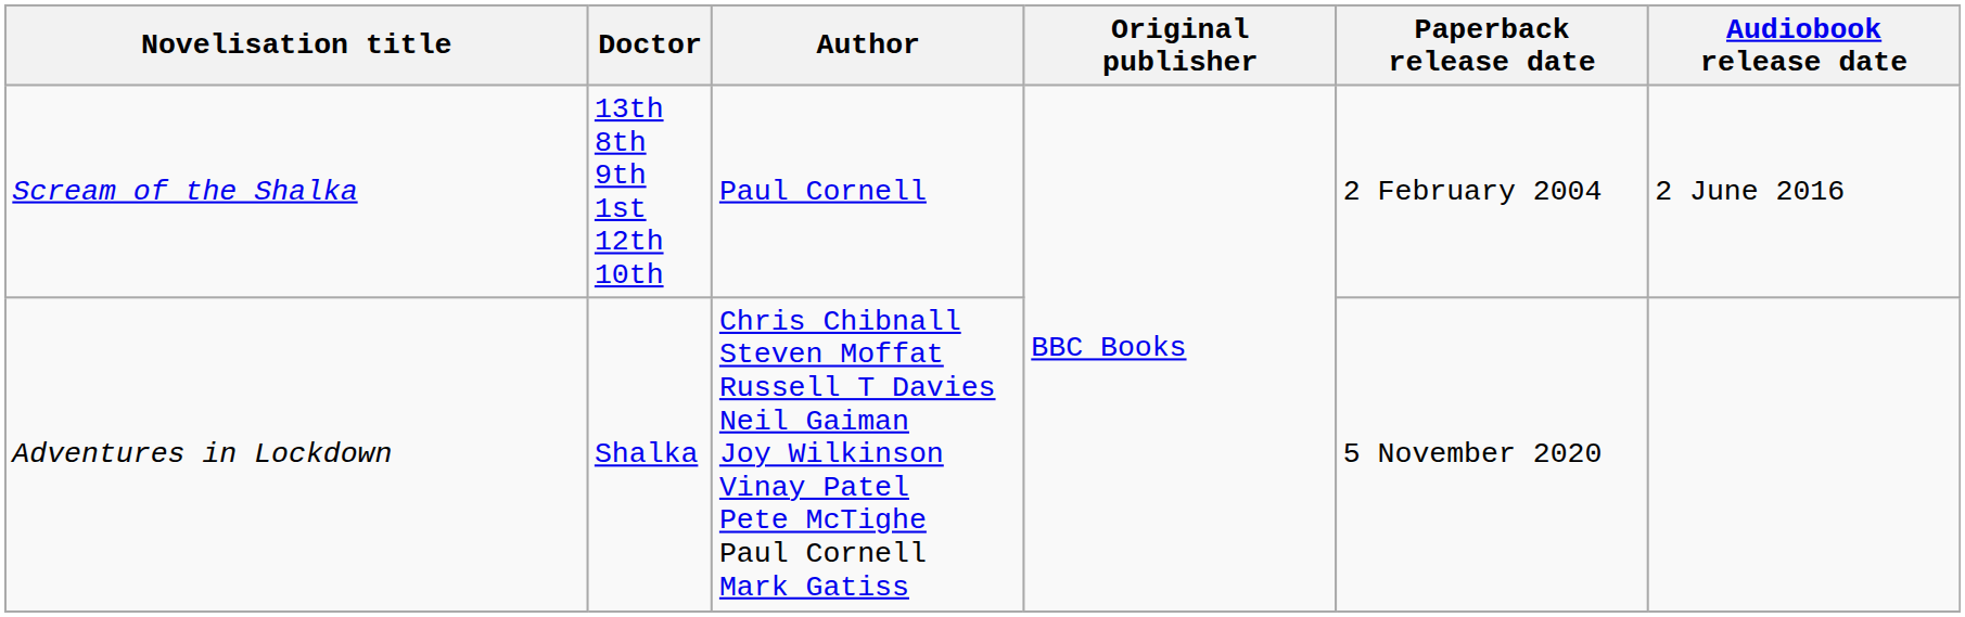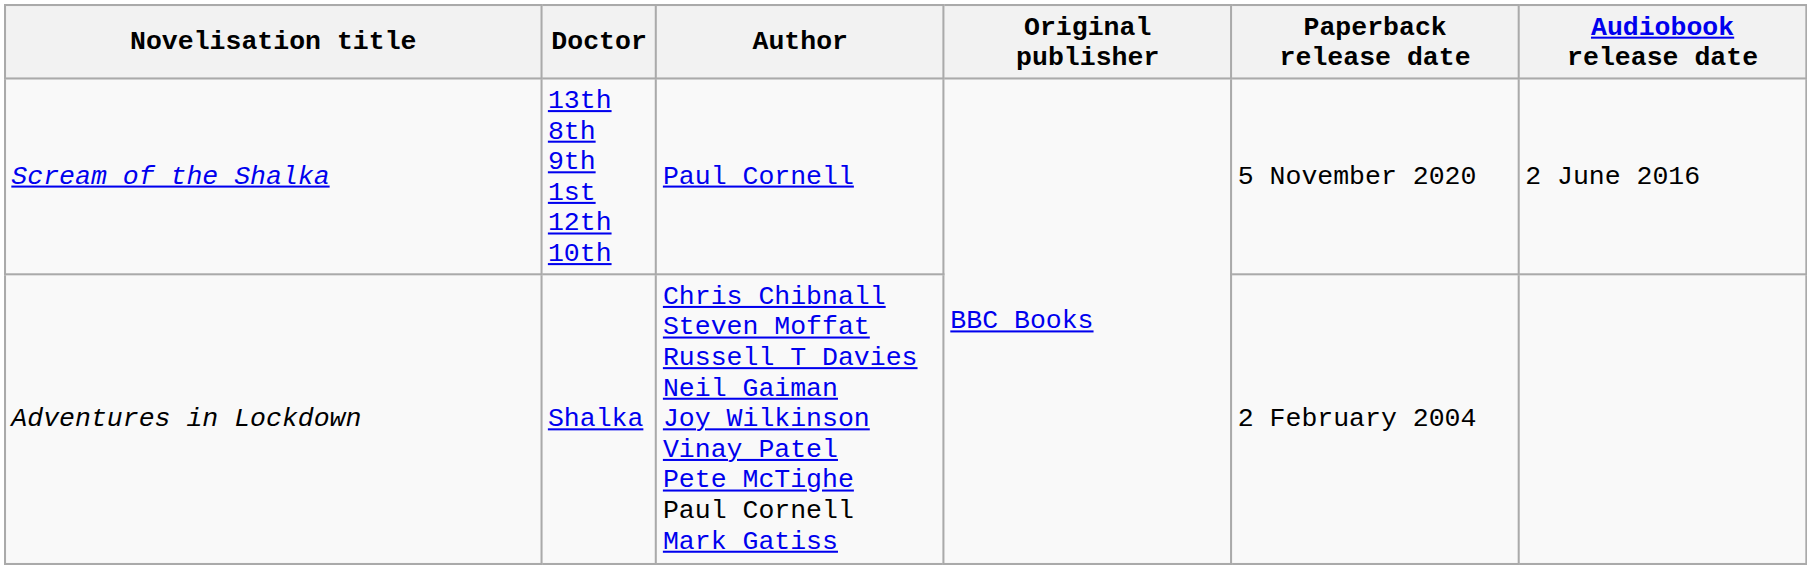Scream of the Shalka | Paperback release date: 2 February 2004 -> 5 November 2020
Adventures in Lockdown | Paperback release date: 5 November 2020 -> 2 February 2004
